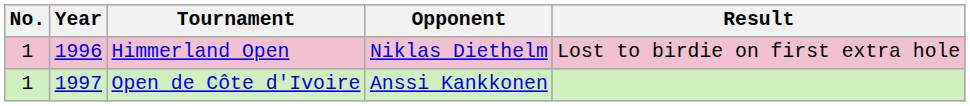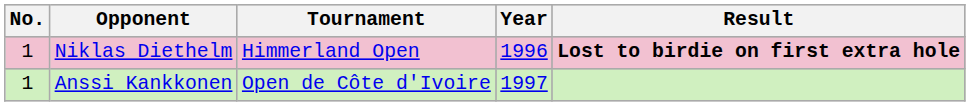columns swapped: Year <-> Opponent
Himmerland Open | Result: normal -> bold
